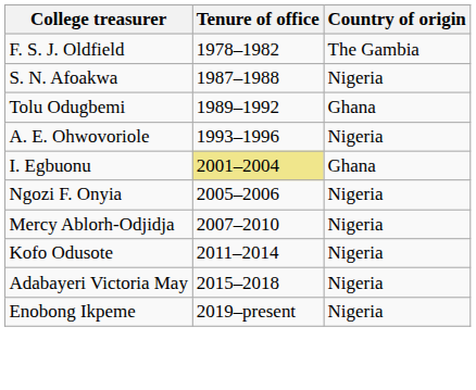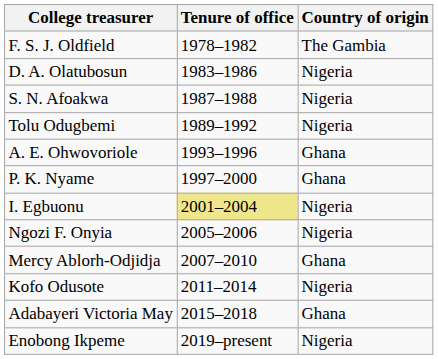+ row: D. A. Olatubosun | 1983–1986 | Nigeria
Tolu Odugbemi | Country of origin: Ghana -> Nigeria
A. E. Ohwovoriole | Country of origin: Nigeria -> Ghana
+ row: P. K. Nyame | 1997–2000 | Ghana
I. Egbuonu | Country of origin: Ghana -> Nigeria
Mercy Ablorh-Odjidja | Country of origin: Nigeria -> Ghana
Adabayeri Victoria May | Country of origin: Nigeria -> Ghana
